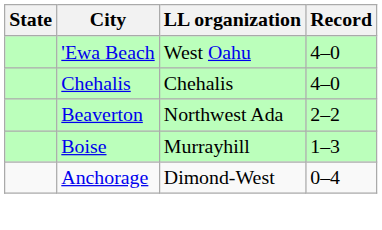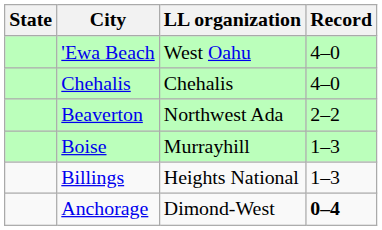+ row: Billings | Heights National | 1–3
Anchorage | Record: normal -> bold
